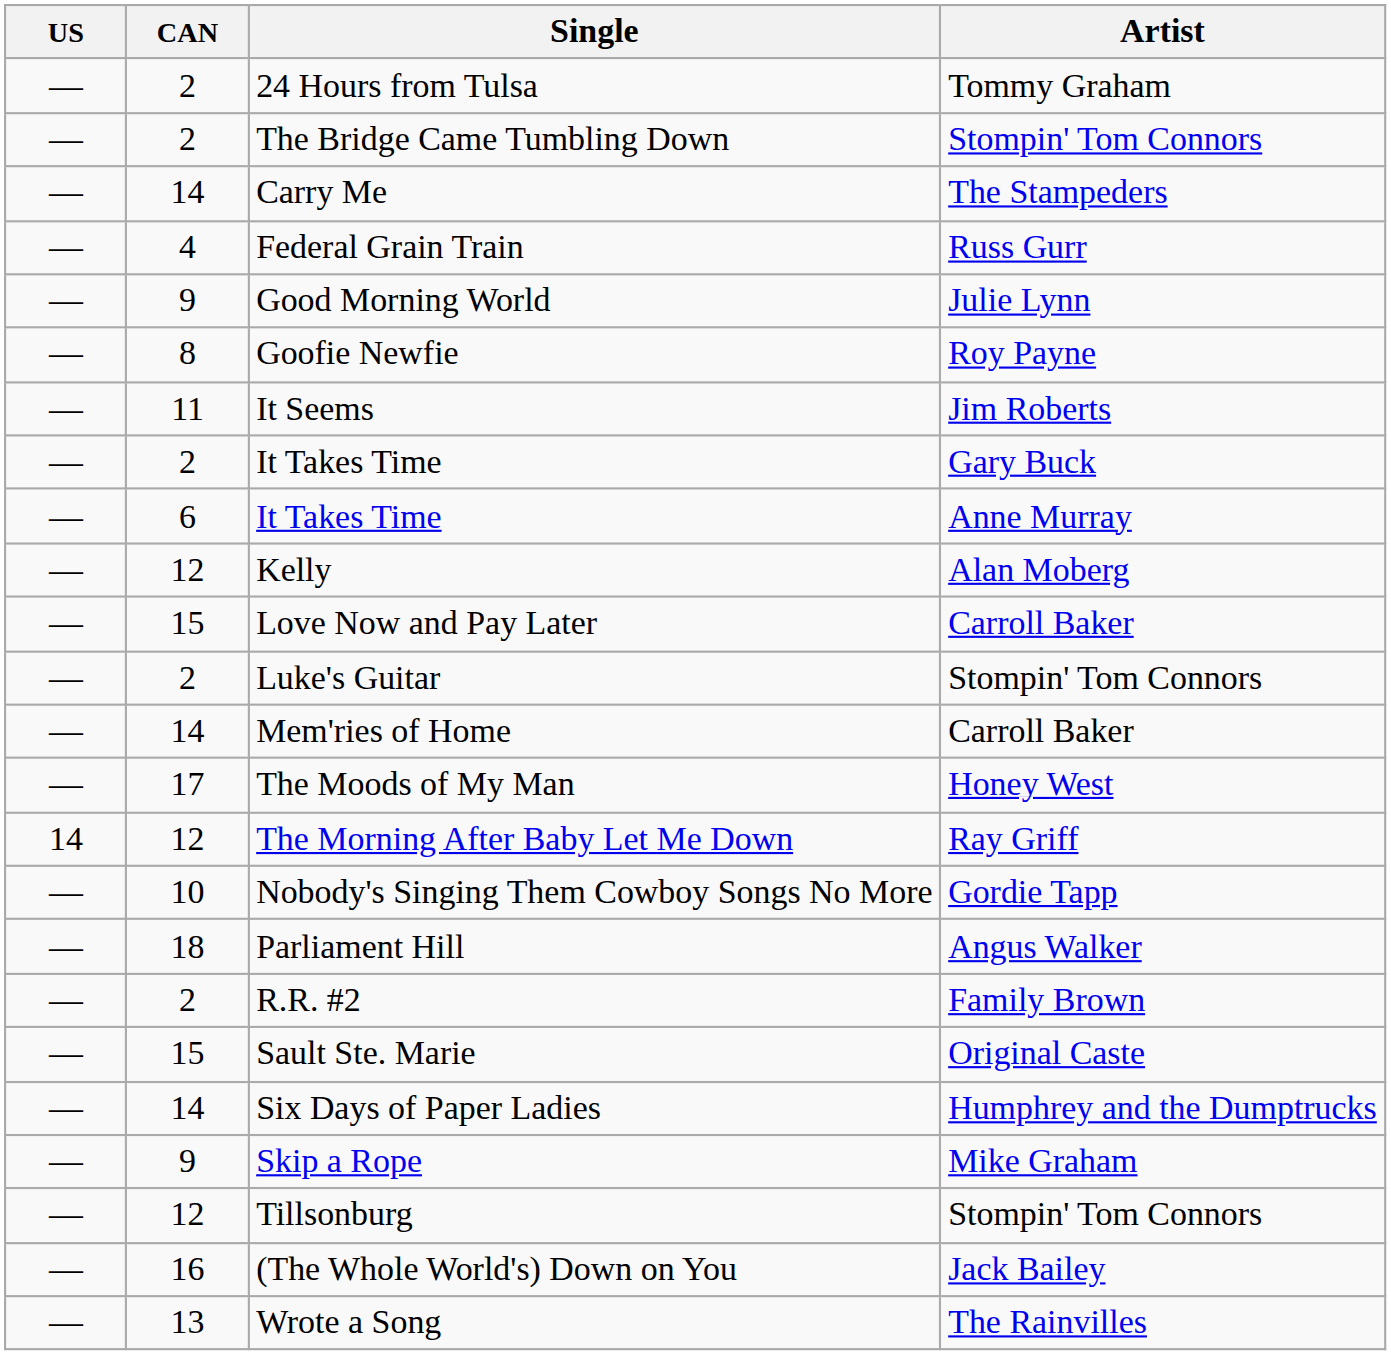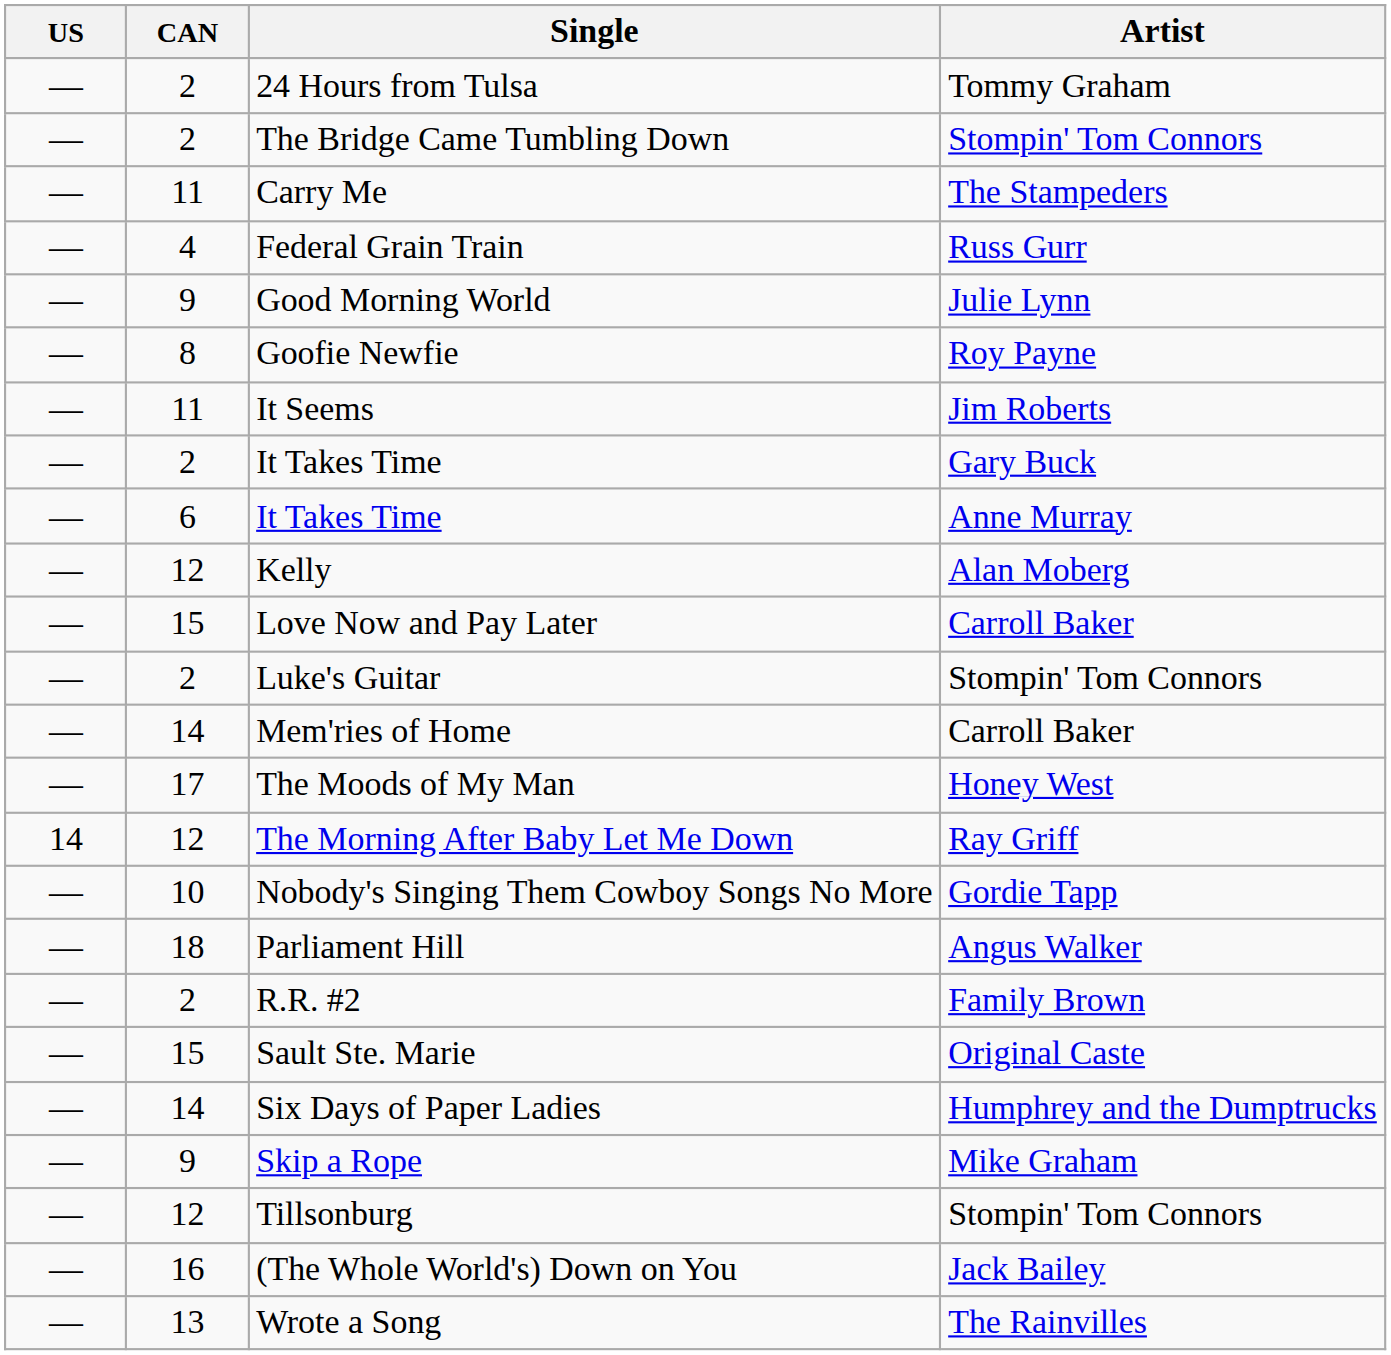Carry Me | CAN: 14 -> 11
